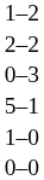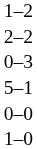rows swapped: 0–0 <-> 1–0
